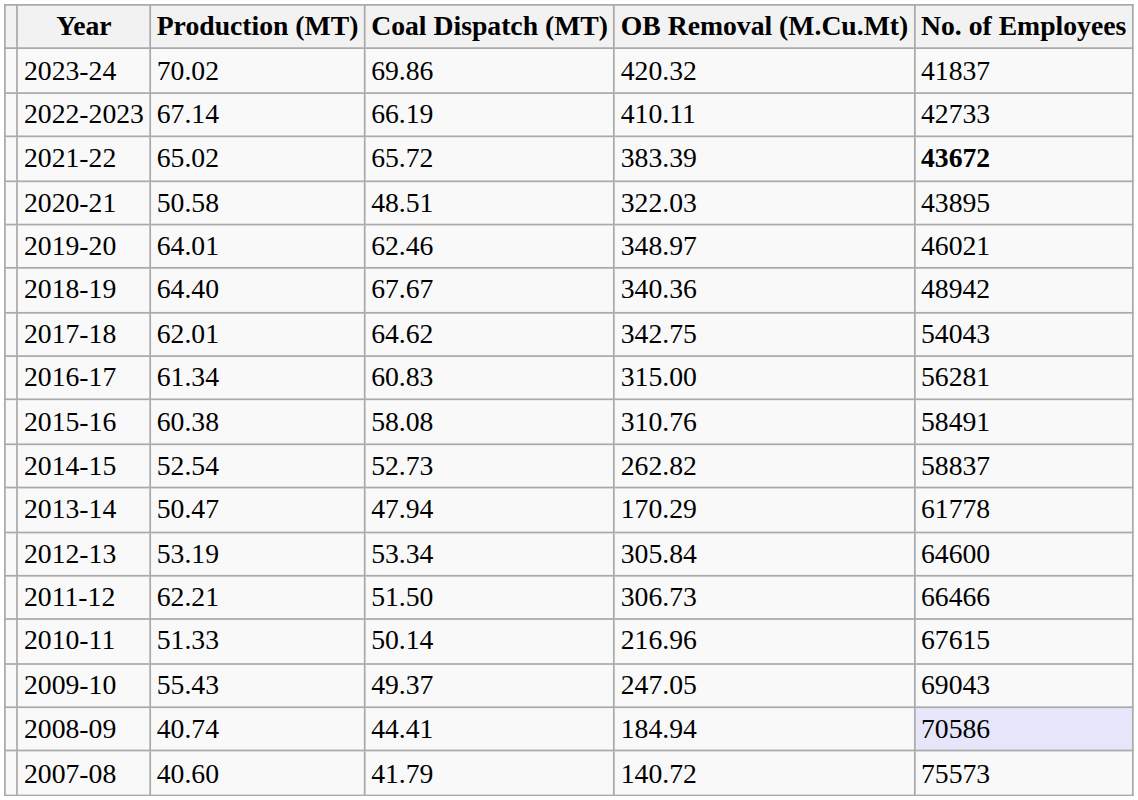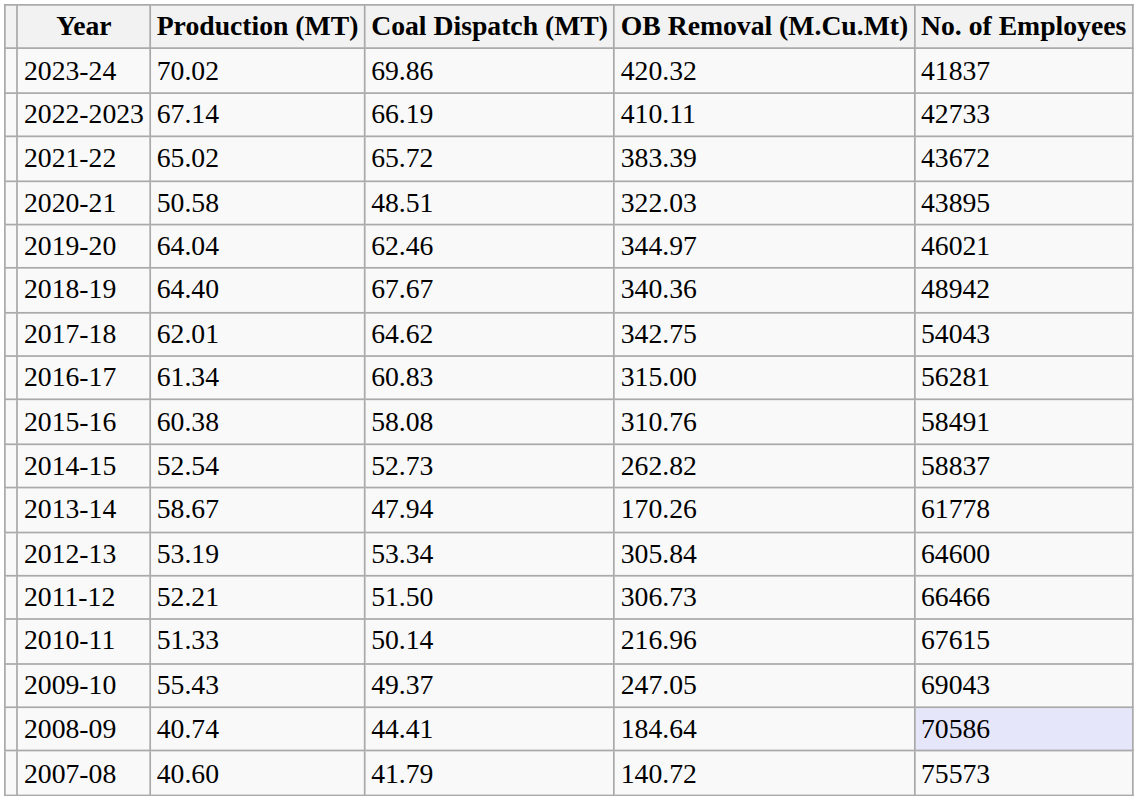2021-22 | No. of Employees: bold -> normal
2019-20 | Production (MT): 64.01 -> 64.04
2019-20 | OB Removal (M.Cu.Mt): 348.97 -> 344.97
2013-14 | Production (MT): 50.47 -> 58.67
2013-14 | OB Removal (M.Cu.Mt): 170.29 -> 170.26
2011-12 | Production (MT): 62.21 -> 52.21
2008-09 | OB Removal (M.Cu.Mt): 184.94 -> 184.64
